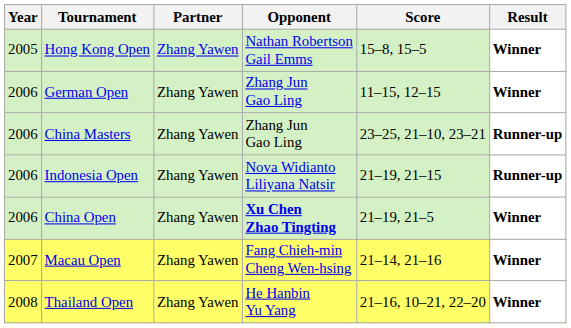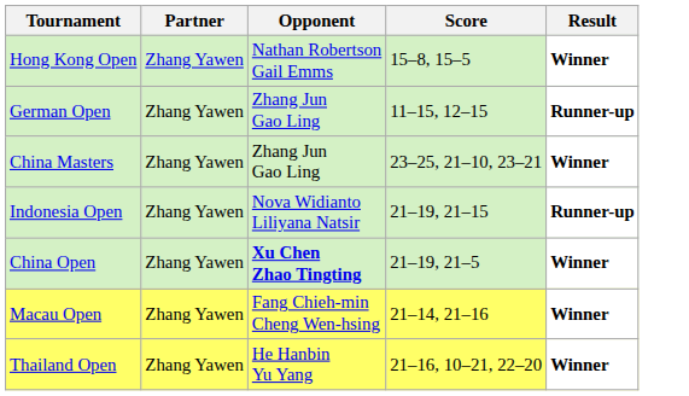- column: Year | 2005 | 2006 | 2006 | 2006 | 2006 | 2007 | 2008
German Open | Result: Winner -> Runner-up
China Masters | Result: Runner-up -> Winner
